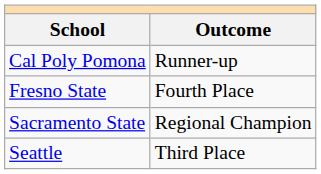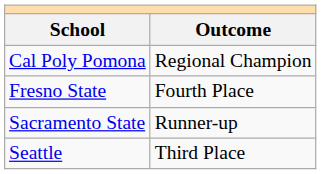Cal Poly Pomona | Outcome: Runner-up -> Regional Champion
Sacramento State | Outcome: Regional Champion -> Runner-up
